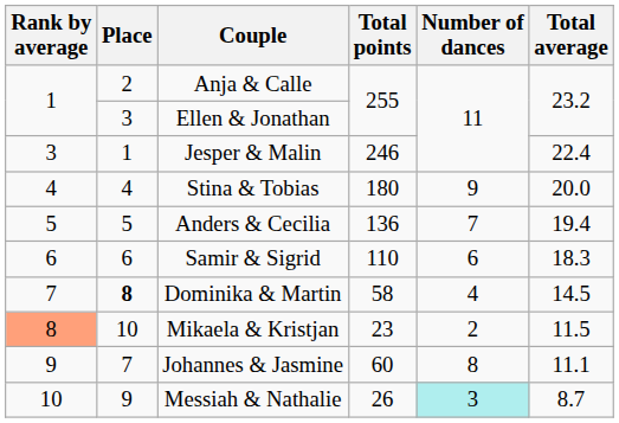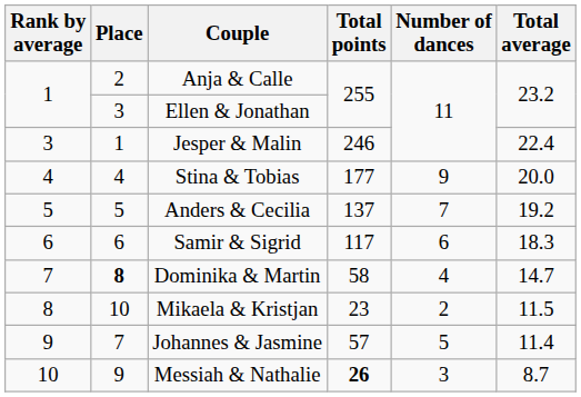Stina & Tobias | Total points: 180 -> 177
Anders & Cecilia | Total points: 136 -> 137
Anders & Cecilia | Total average: 19.4 -> 19.2
Samir & Sigrid | Total points: 110 -> 117
Dominika & Martin | Total average: 14.5 -> 14.7
Mikaela & Kristjan | Rank by average: lightsalmon background -> no background
Johannes & Jasmine | Total points: 60 -> 57
Johannes & Jasmine | Number of dances: 8 -> 5
Johannes & Jasmine | Total average: 11.1 -> 11.4
Messiah & Nathalie | Total points: normal -> bold
Messiah & Nathalie | Number of dances: paleturquoise background -> no background
